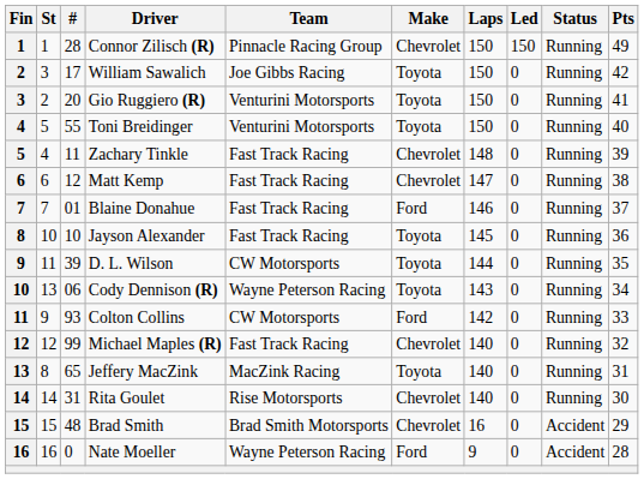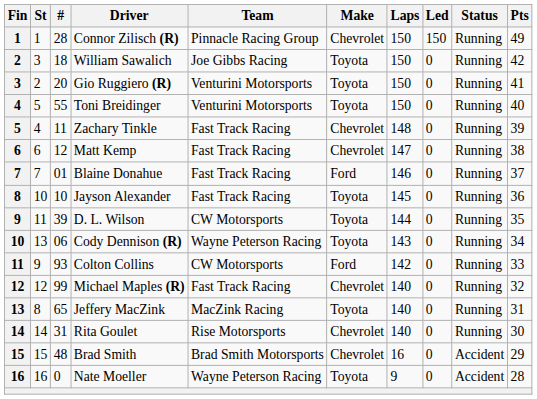William Sawalich | #: 17 -> 18
Nate Moeller | Make: Ford -> Toyota
